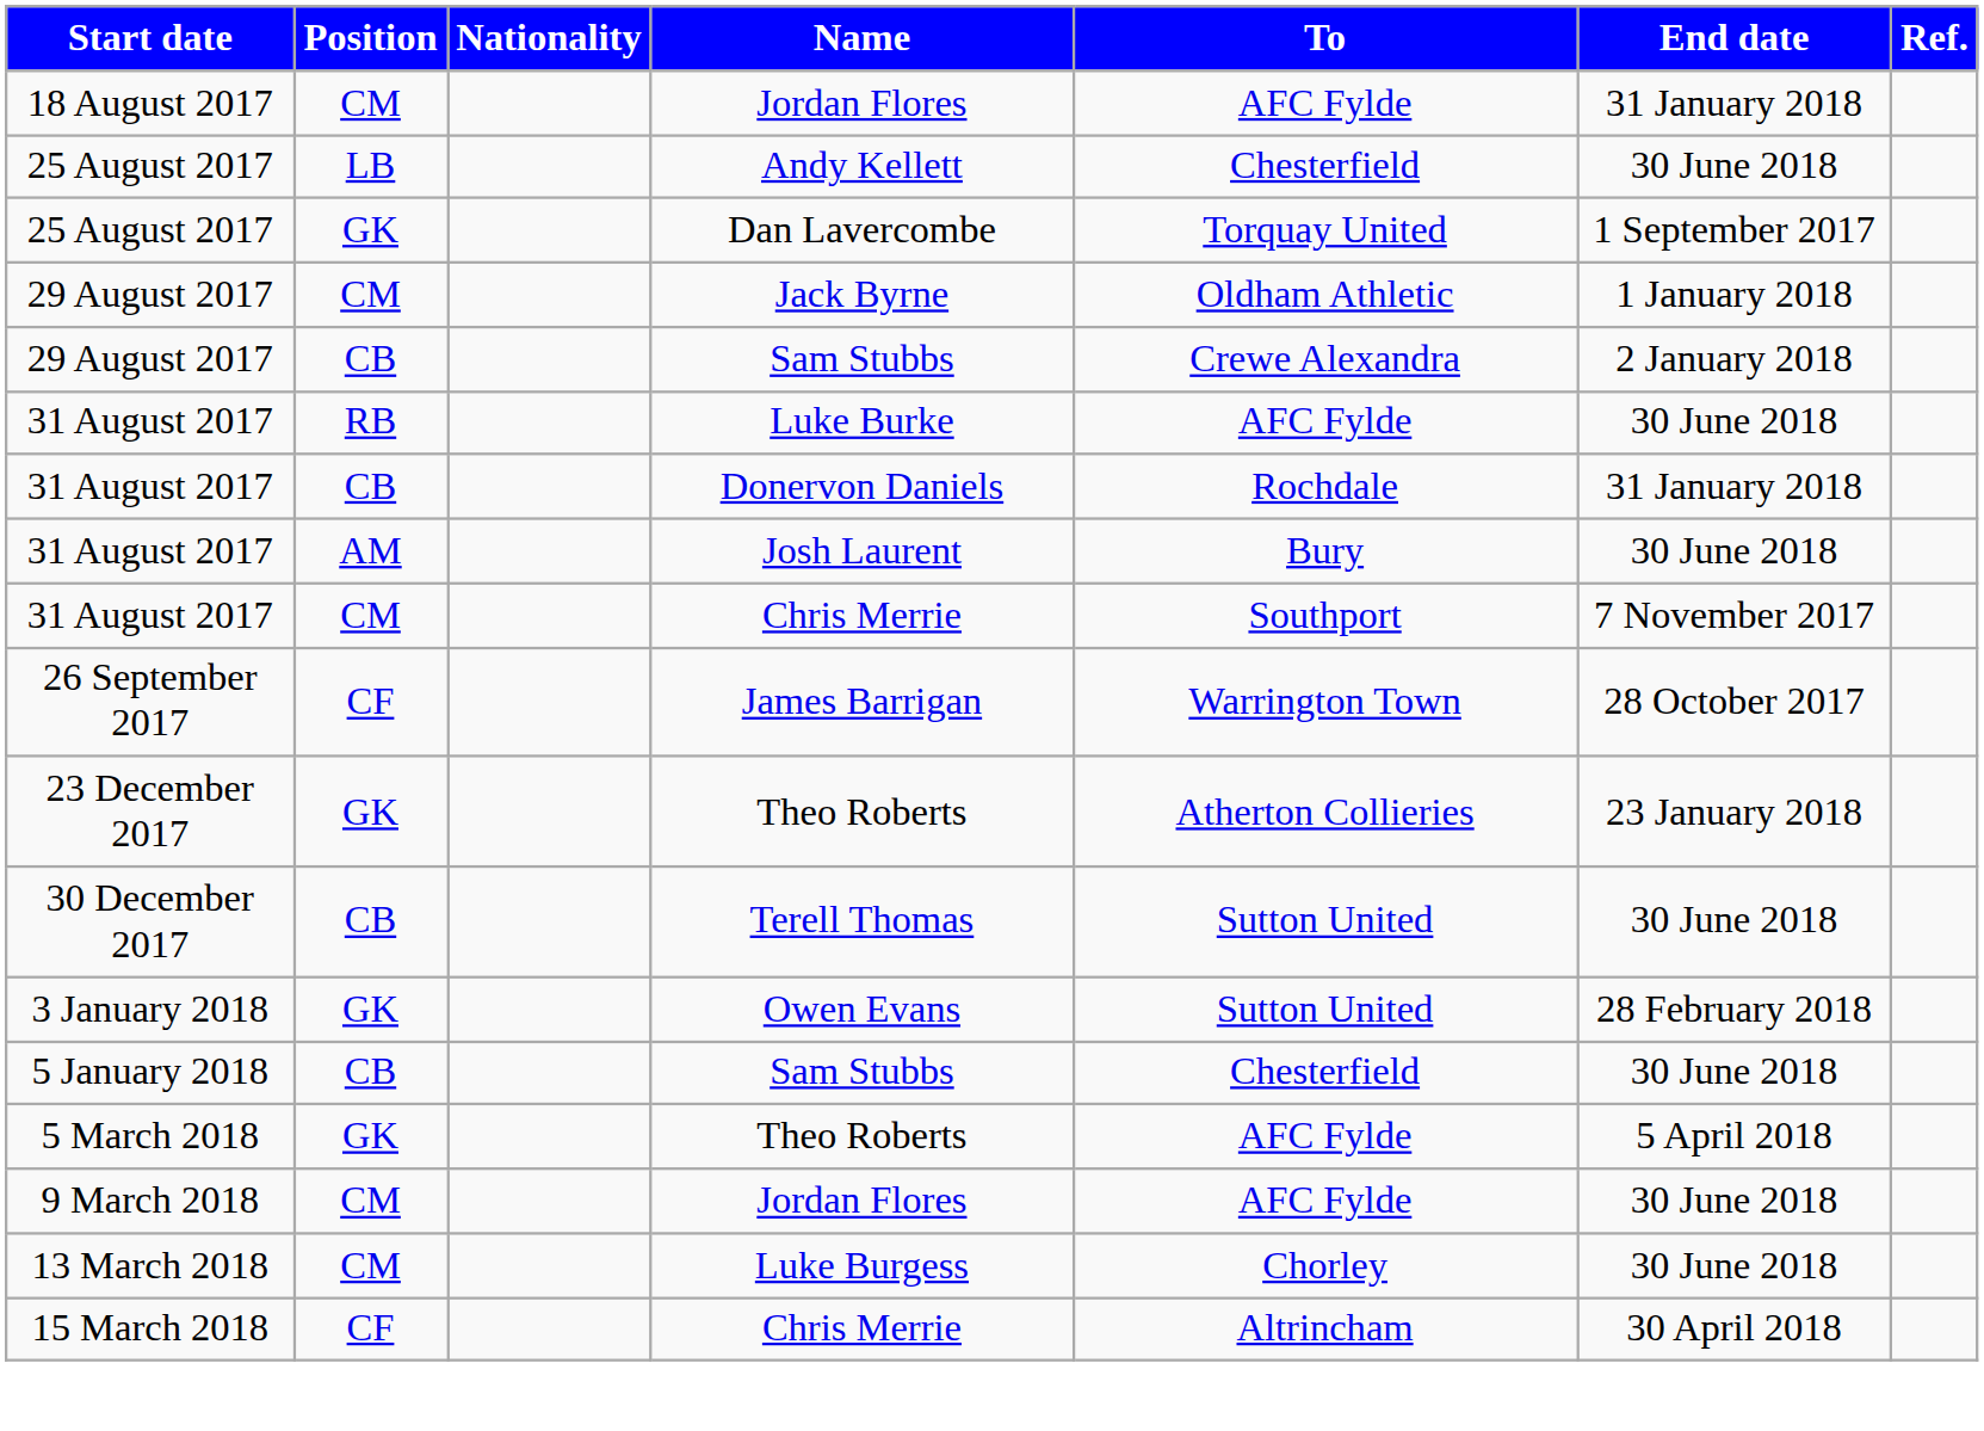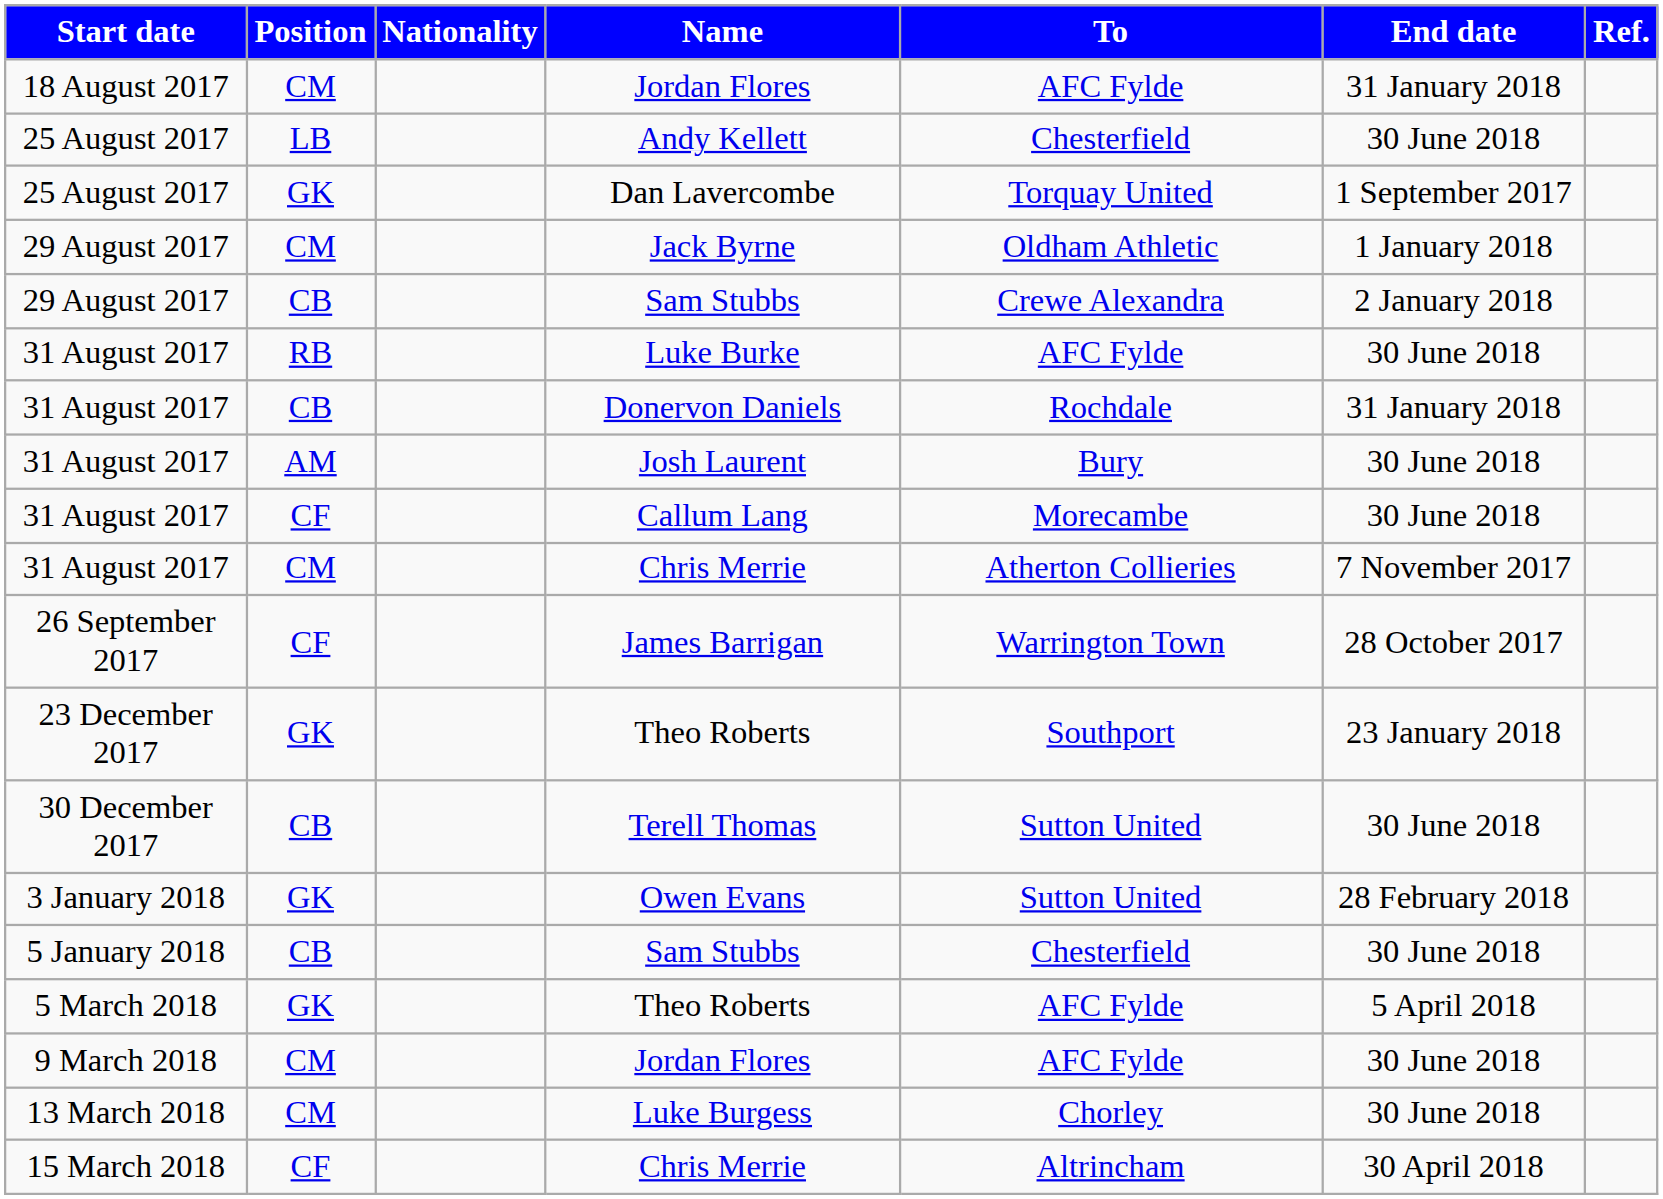+ row: 31 August 2017 | CF | Callum Lang | Morecambe | 30 June 2018
31 August 2017 / Chris Merrie | To: Southport -> Atherton Collieries
23 December 2017 / Theo Roberts | To: Atherton Collieries -> Southport
